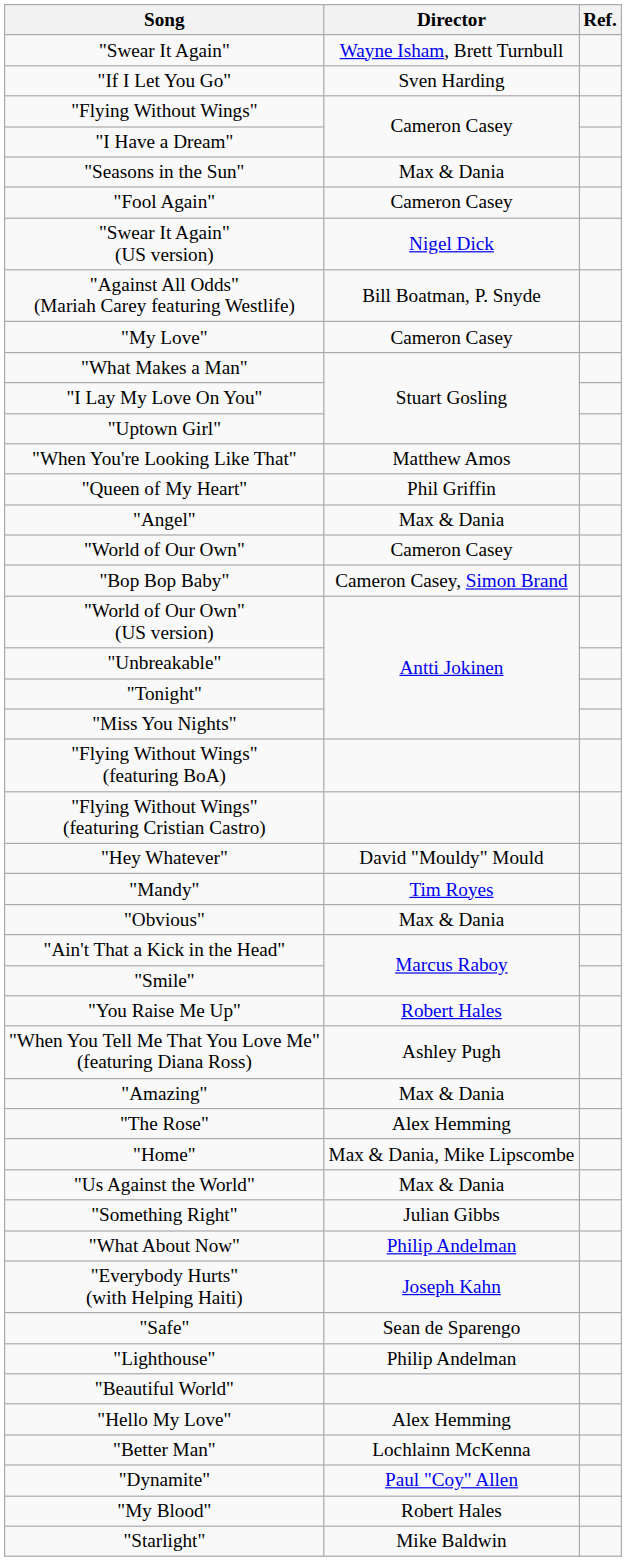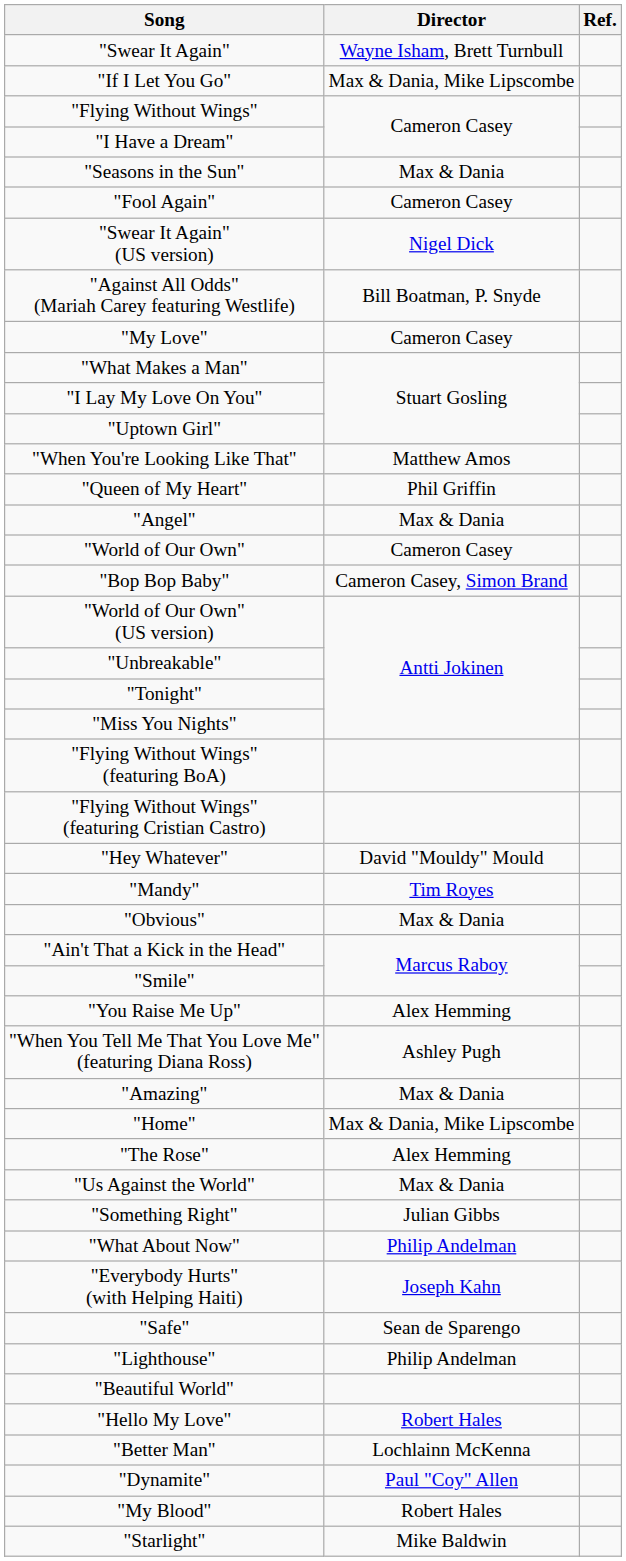"If I Let You Go" | Director: Sven Harding -> Max & Dania, Mike Lipscombe
"You Raise Me Up" | Director: Robert Hales -> Alex Hemming
rows swapped: "The Rose" <-> "Home"
"Hello My Love" | Director: Alex Hemming -> Robert Hales
